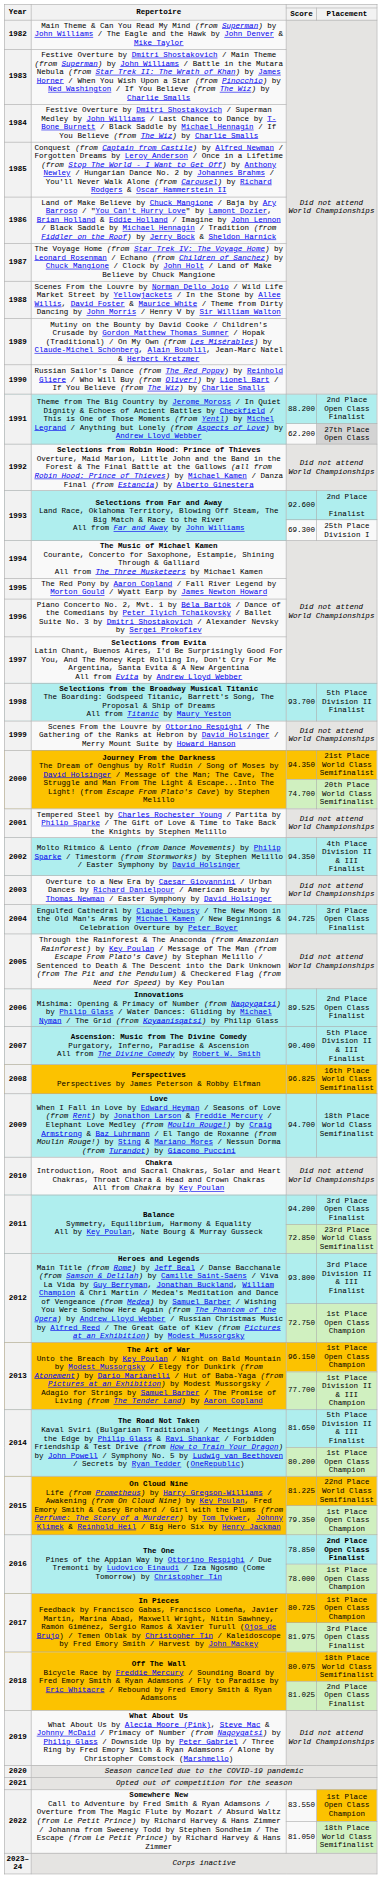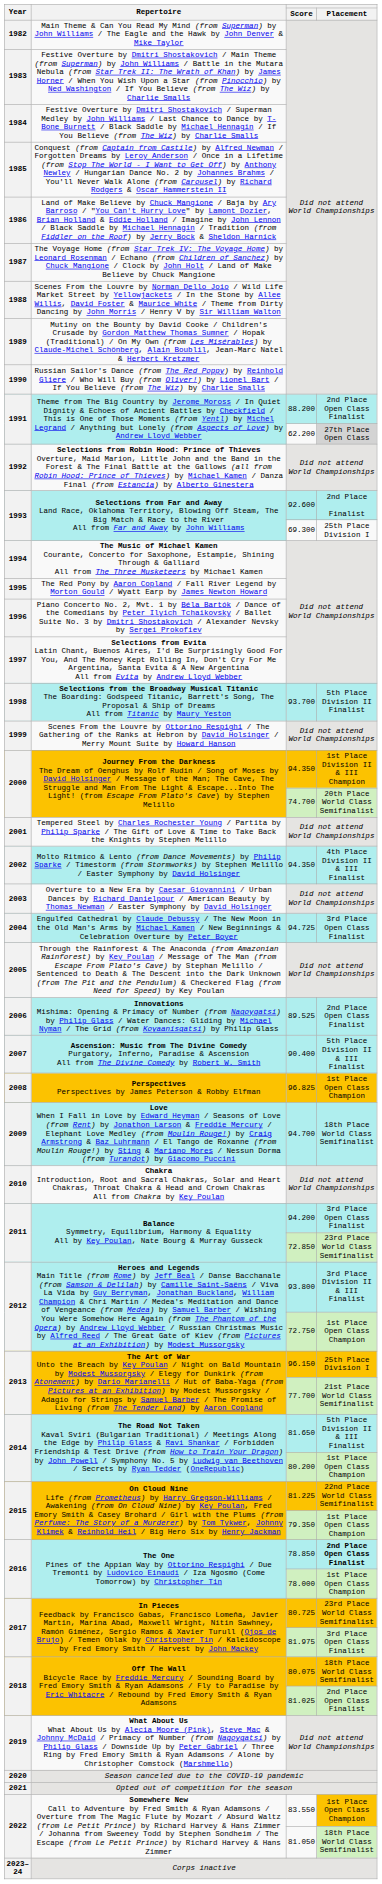2000 / 94.350 | Placement: 21st Place World Class Semifinalist -> 1st Place Division II & III Champion
2008 | Placement: 16th Place World Class Semifinalist -> 1st Place Open Class Champion
2013 / 96.150 | Placement: 1st Place Open Class Champion -> 25th Place Division I
2013 / 77.700 | Placement: 1st Place Division II & III Champion -> 21st Place World Class Semifinalist
2017 / 80.725 | Placement: 1st Place Open Class Champion -> 23rd Place World Class Semifinalist
